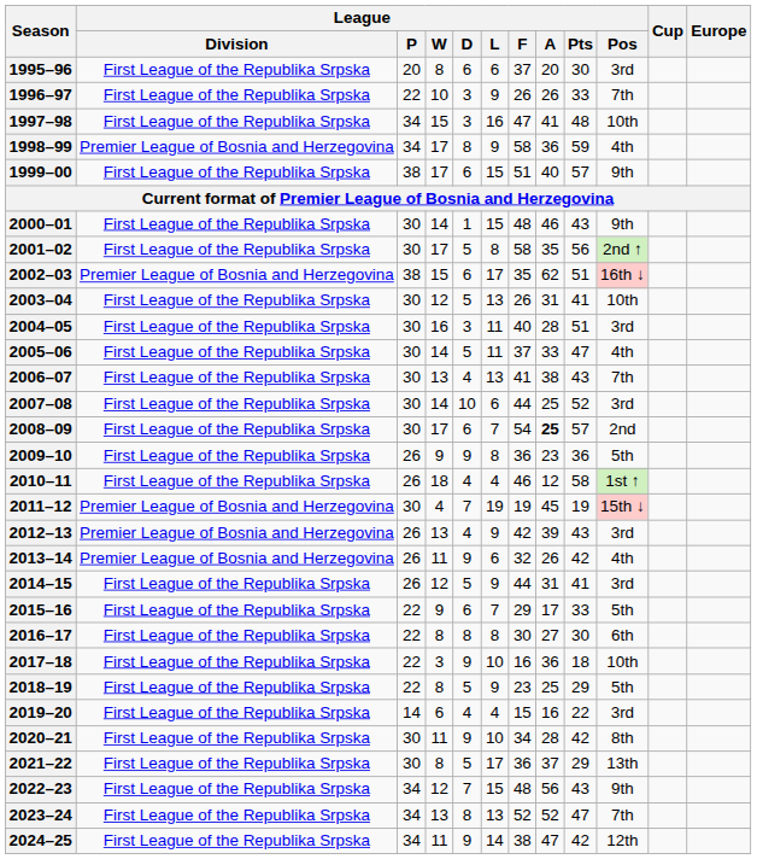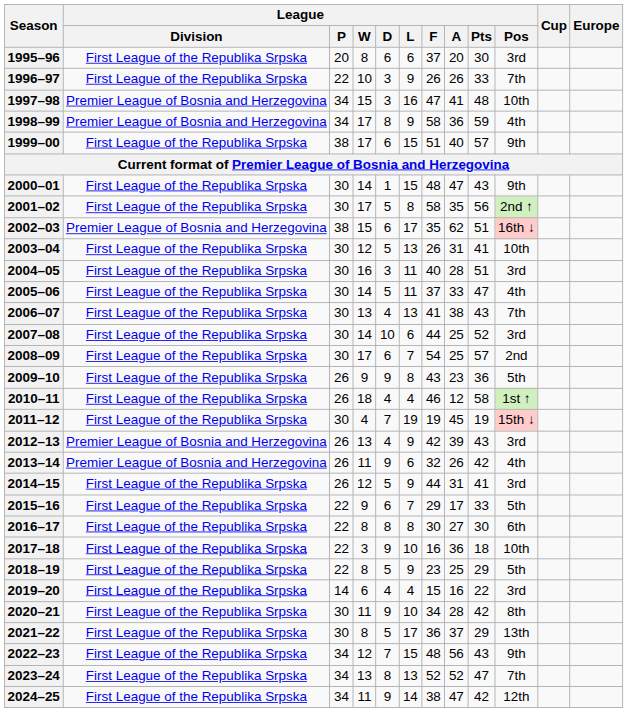1997–98 | League / Division: First League of the Republika Srpska -> Premier League of Bosnia and Herzegovina
2000–01 | League / A: 46 -> 47
2008–09 | League / A: bold -> normal
2009–10 | League / F: 36 -> 43
2011–12 | League / Division: Premier League of Bosnia and Herzegovina -> First League of the Republika Srpska
